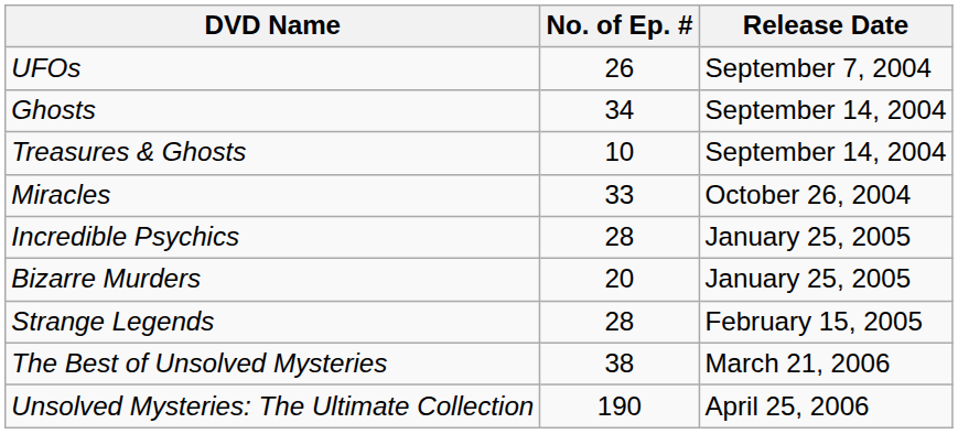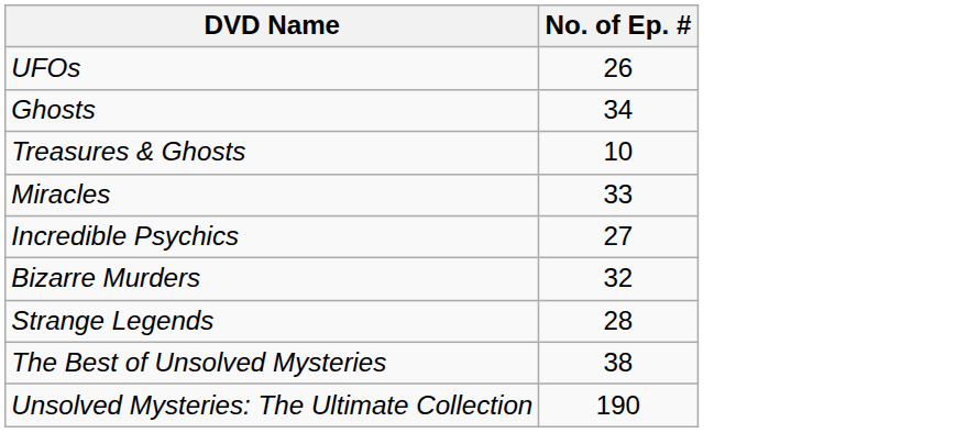- column: Release Date | September 7, 2004 | September 14, 2004 | September 14, 2004 | October 26, 2004 | January 25, 2005 | January 25, 2005 | February 15, 2005 | March 21, 2006 | April 25, 2006
Incredible Psychics | No. of Ep. #: 28 -> 27
Bizarre Murders | No. of Ep. #: 20 -> 32
